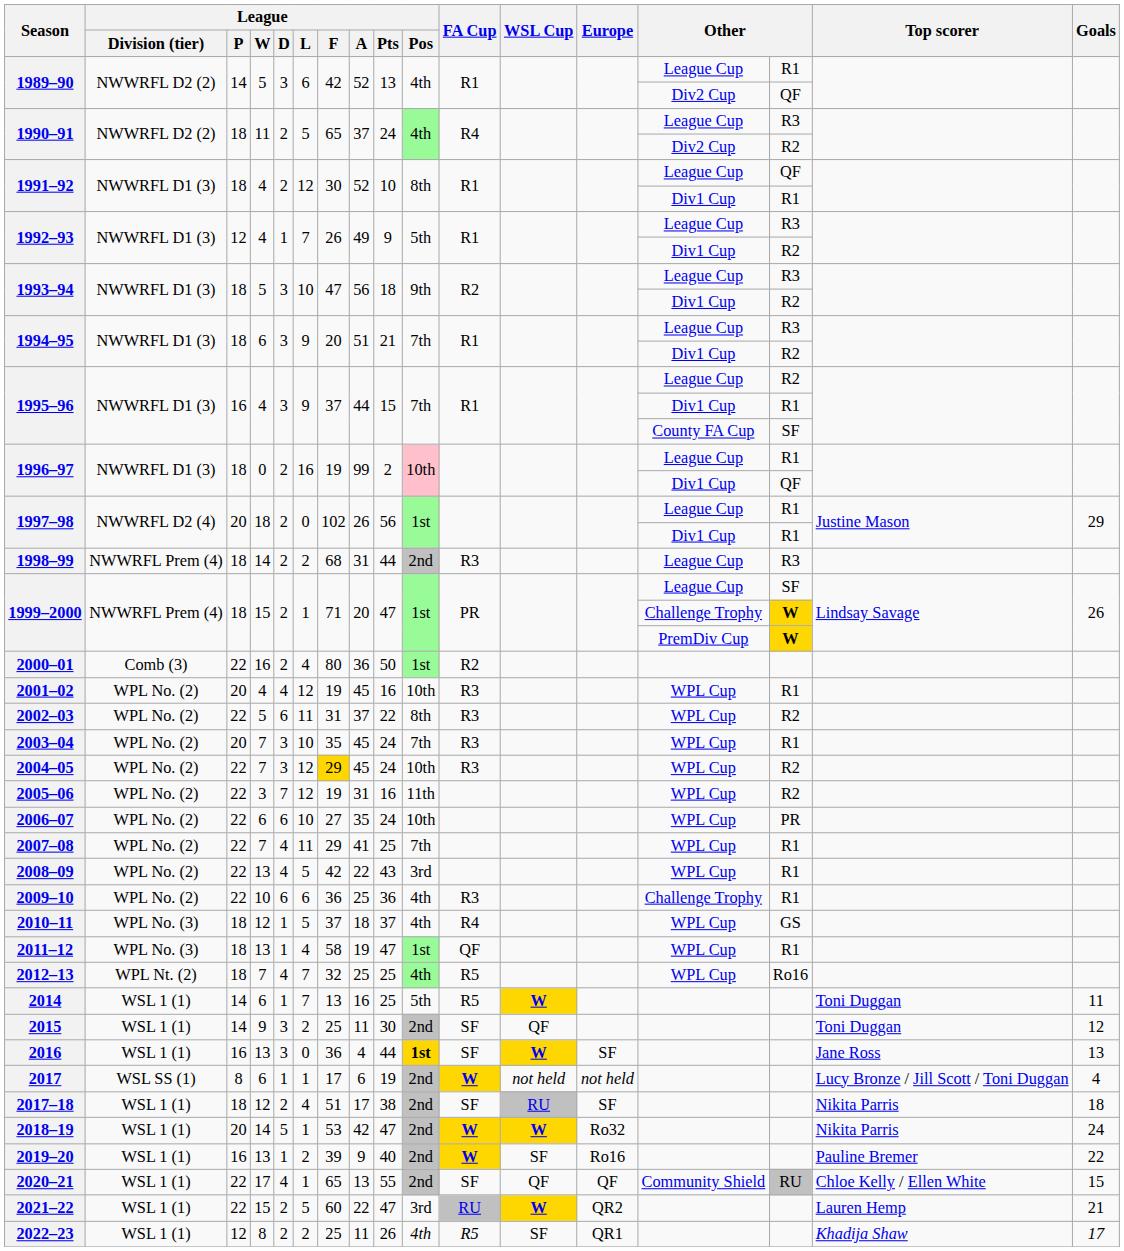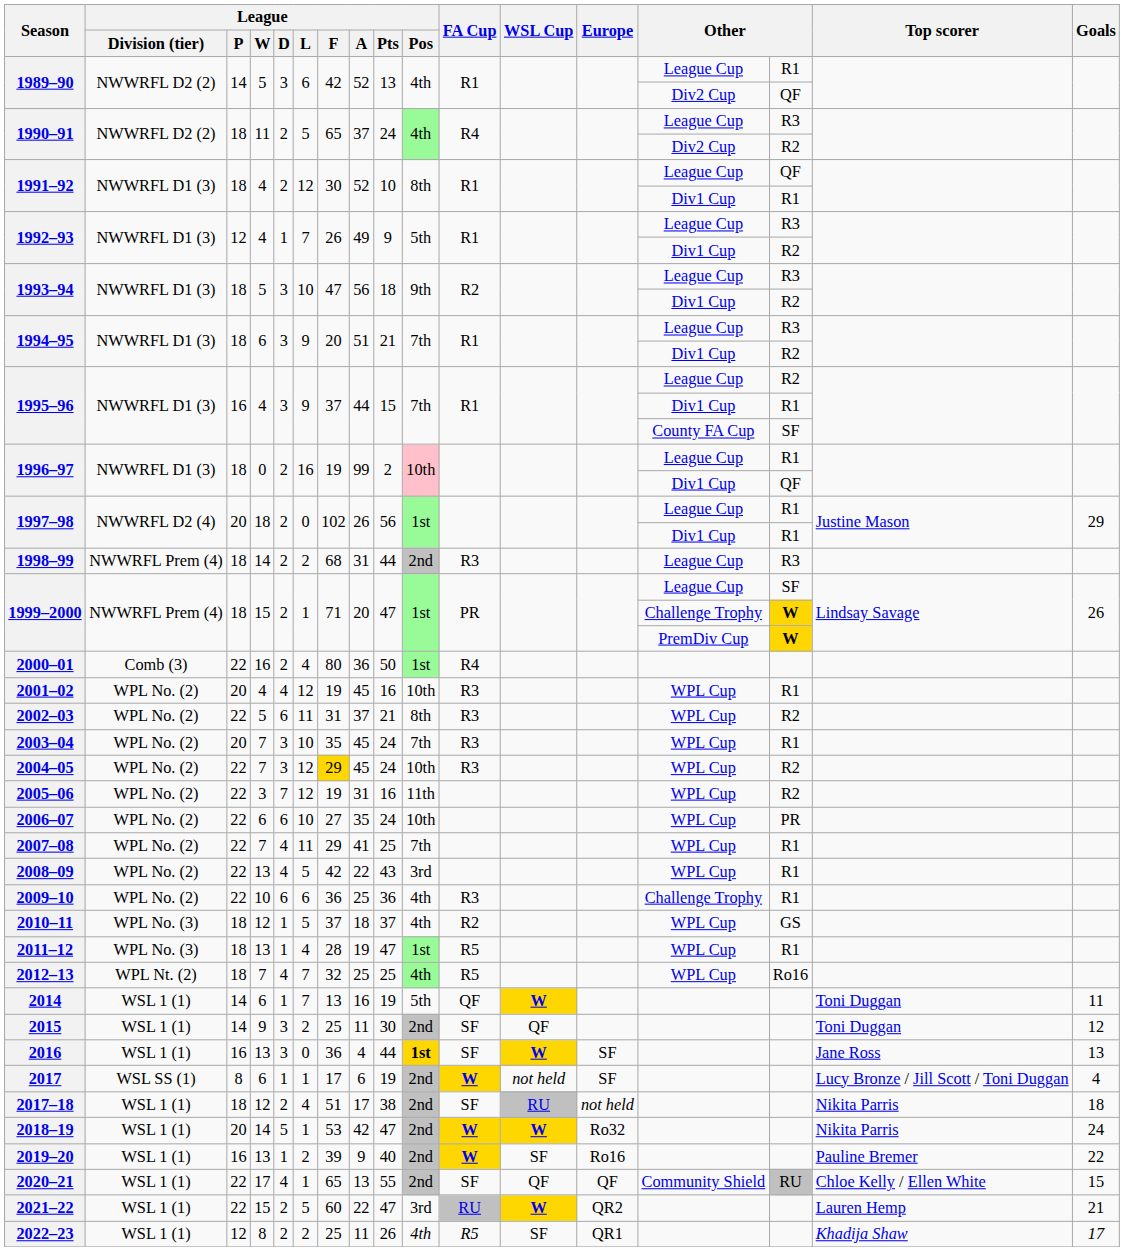2000–01 | FA Cup: R2 -> R4
2002–03 | League / Pts: 22 -> 21
2010–11 | FA Cup: R4 -> R2
2011–12 | League / F: 58 -> 28
2011–12 | FA Cup: QF -> R5
2014 | League / Pts: 25 -> 19
2014 | FA Cup: R5 -> QF
2017 | Europe: not held -> SF
2017–18 | Europe: SF -> not held
